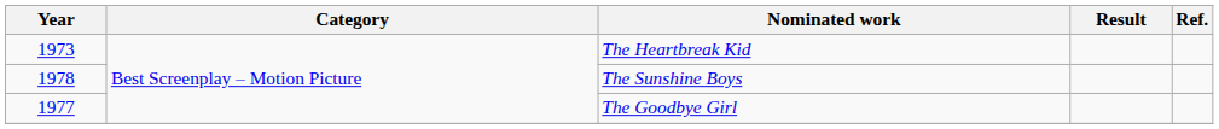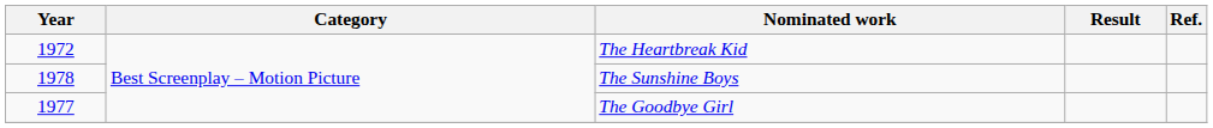The Heartbreak Kid | Year: 1973 -> 1972
